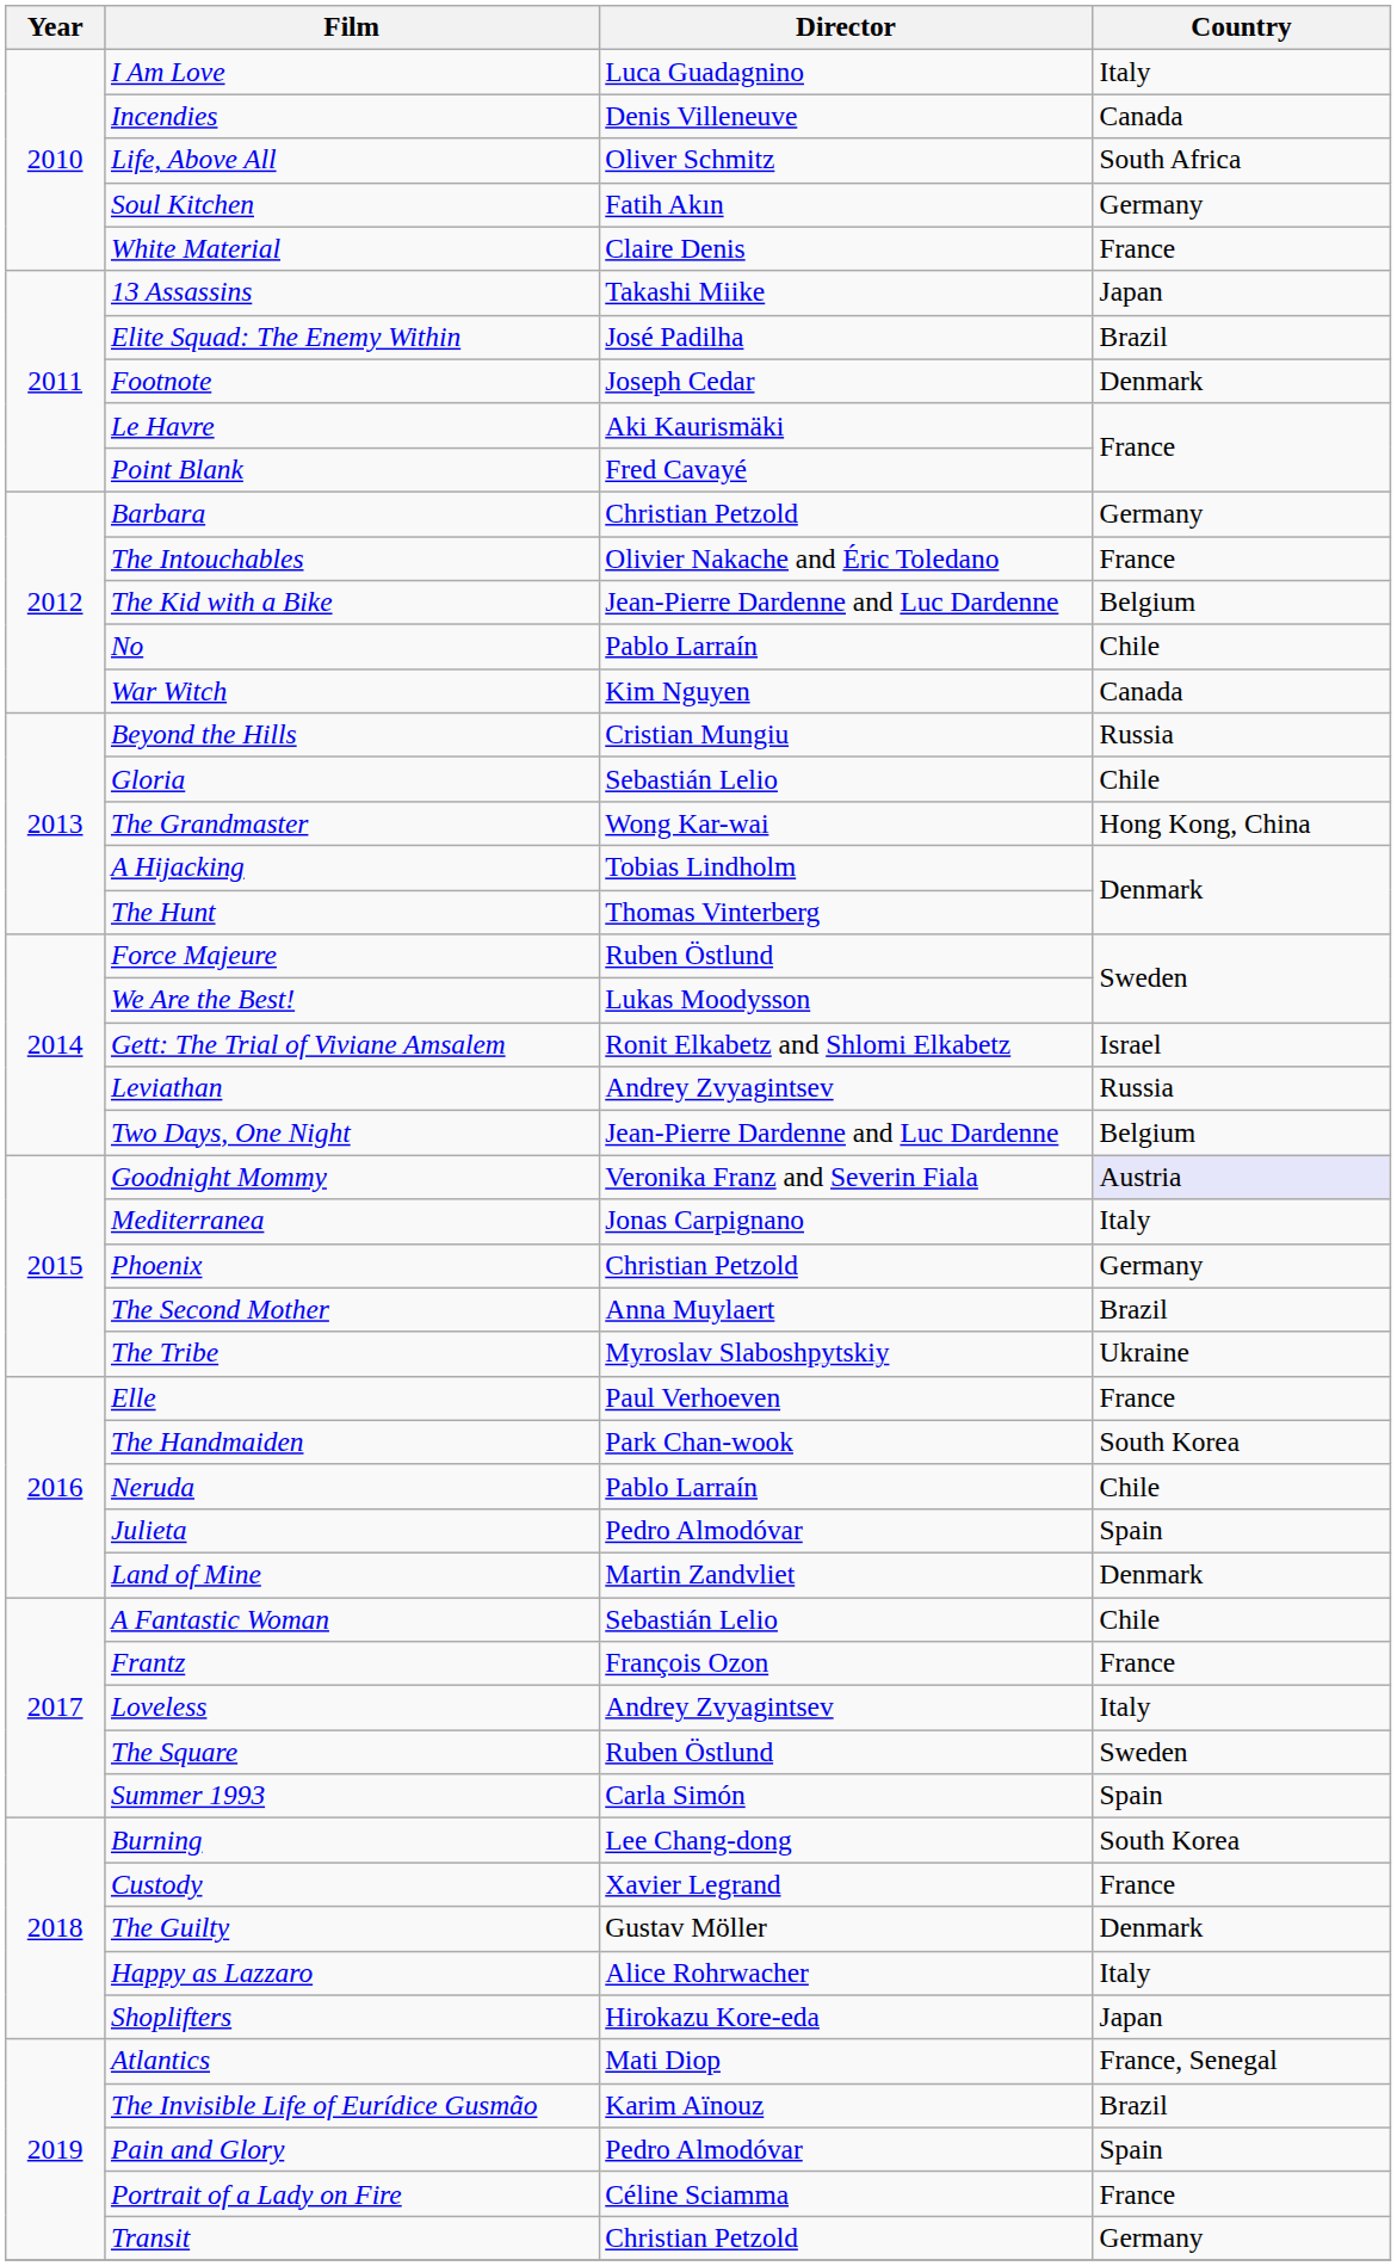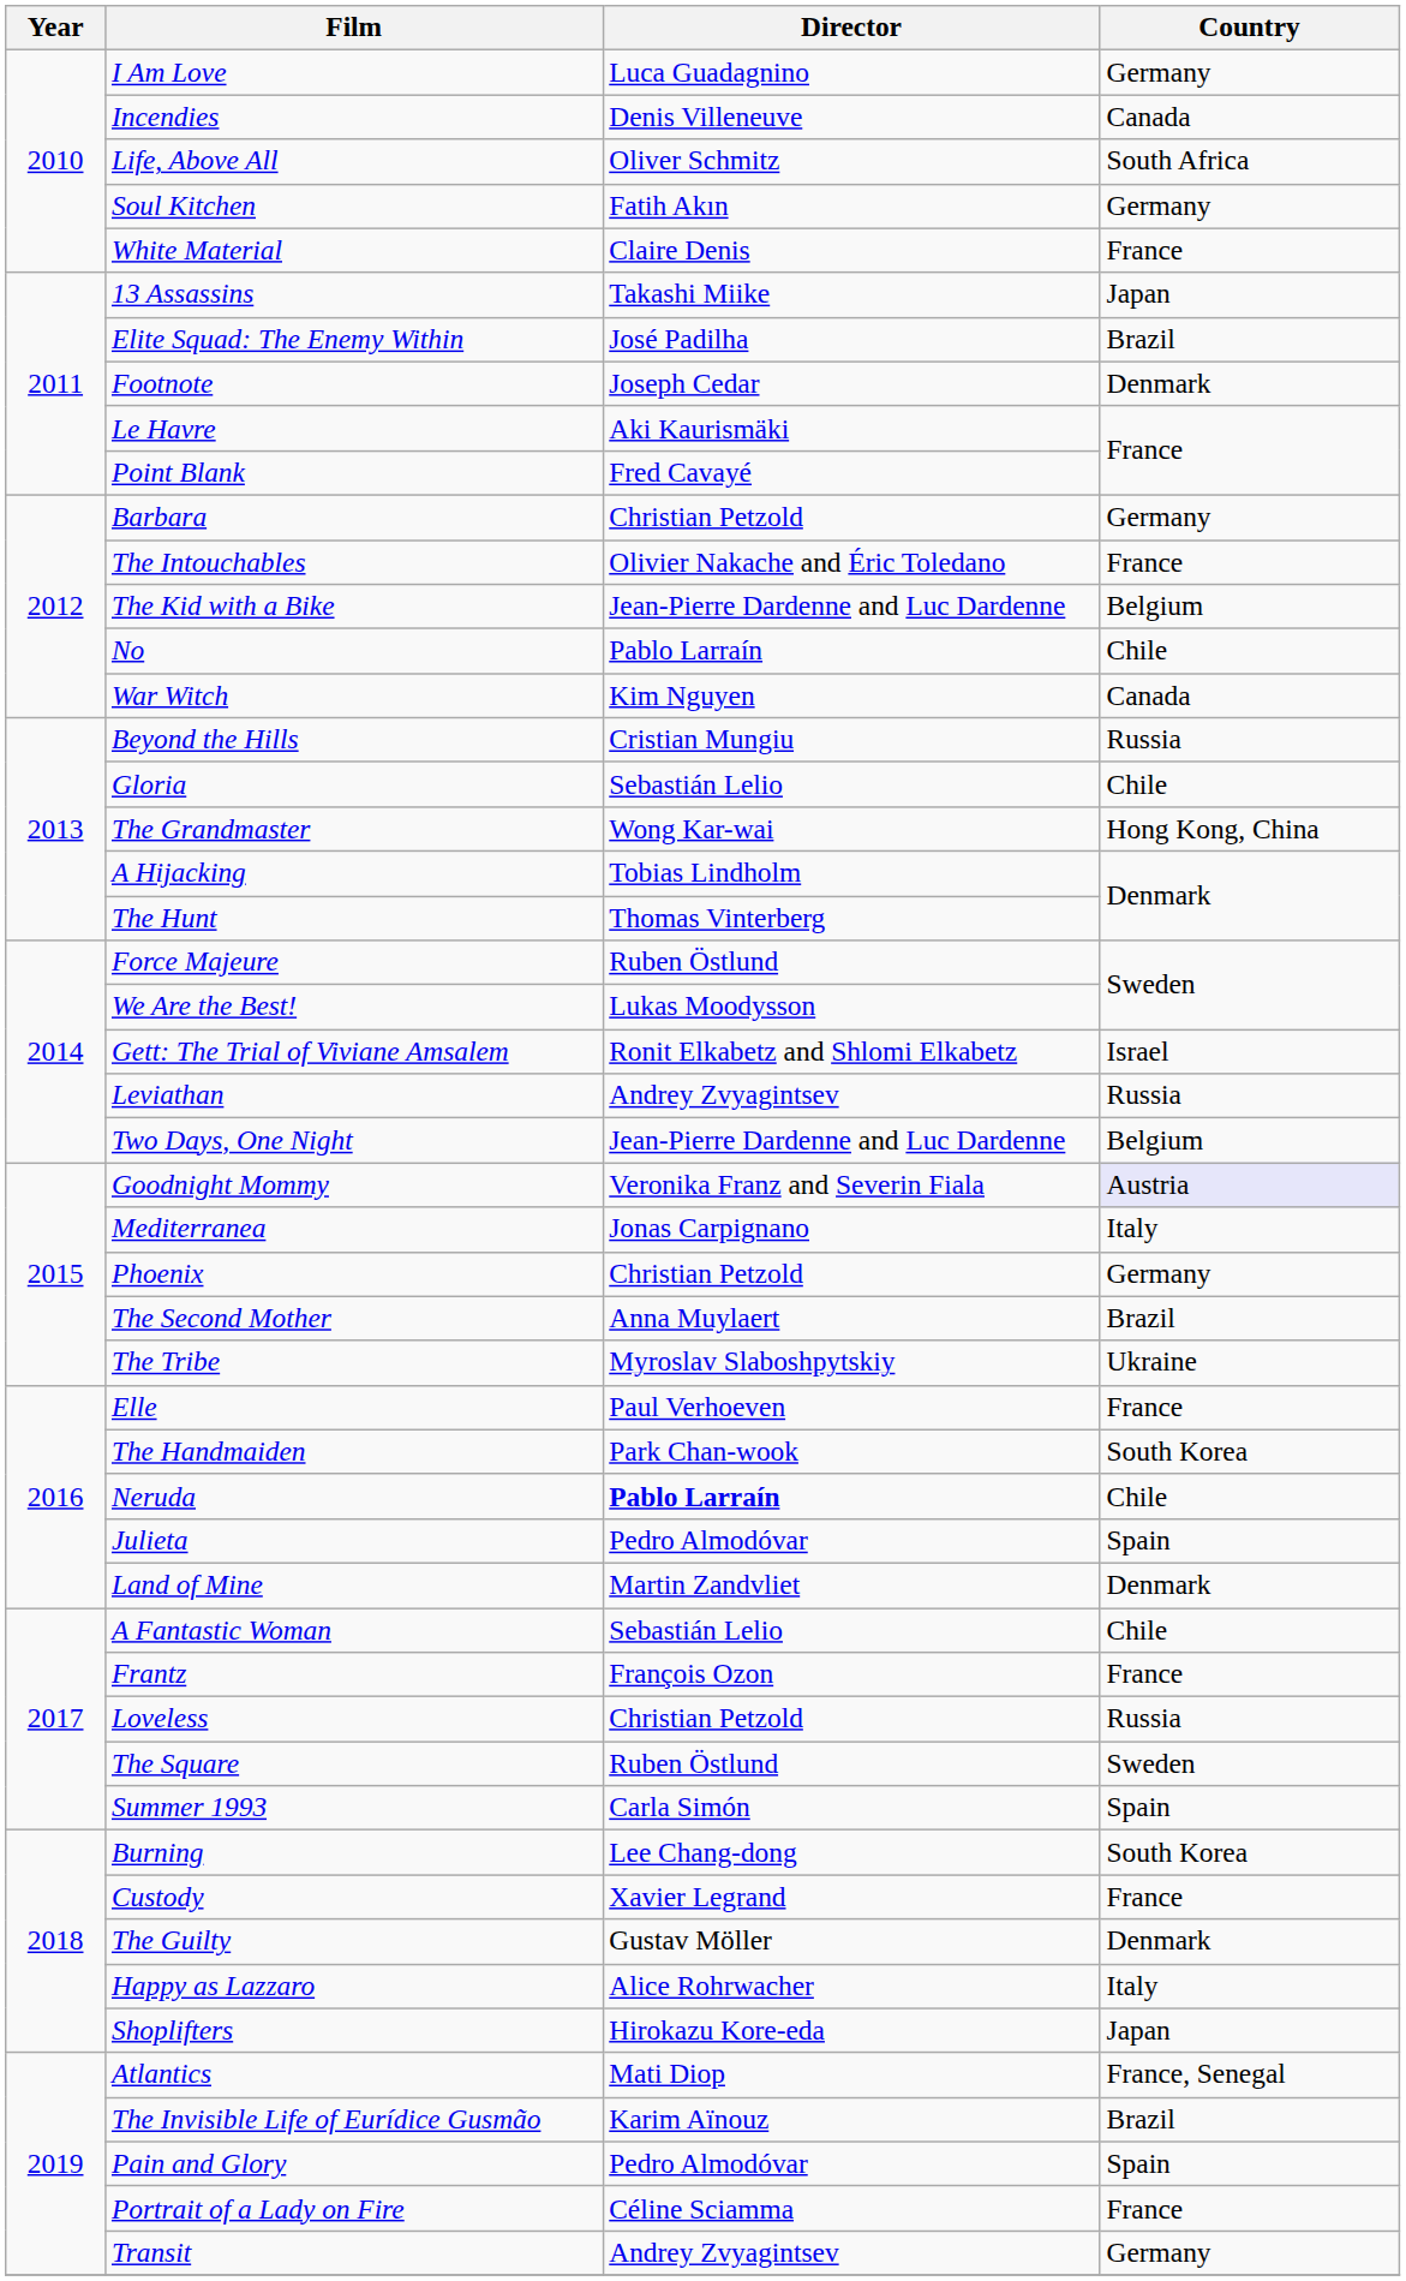I Am Love | Country: Italy -> Germany
Neruda | Director: normal -> bold
Loveless | Director: Andrey Zvyagintsev -> Christian Petzold
Loveless | Country: Italy -> Russia
Transit | Director: Christian Petzold -> Andrey Zvyagintsev
